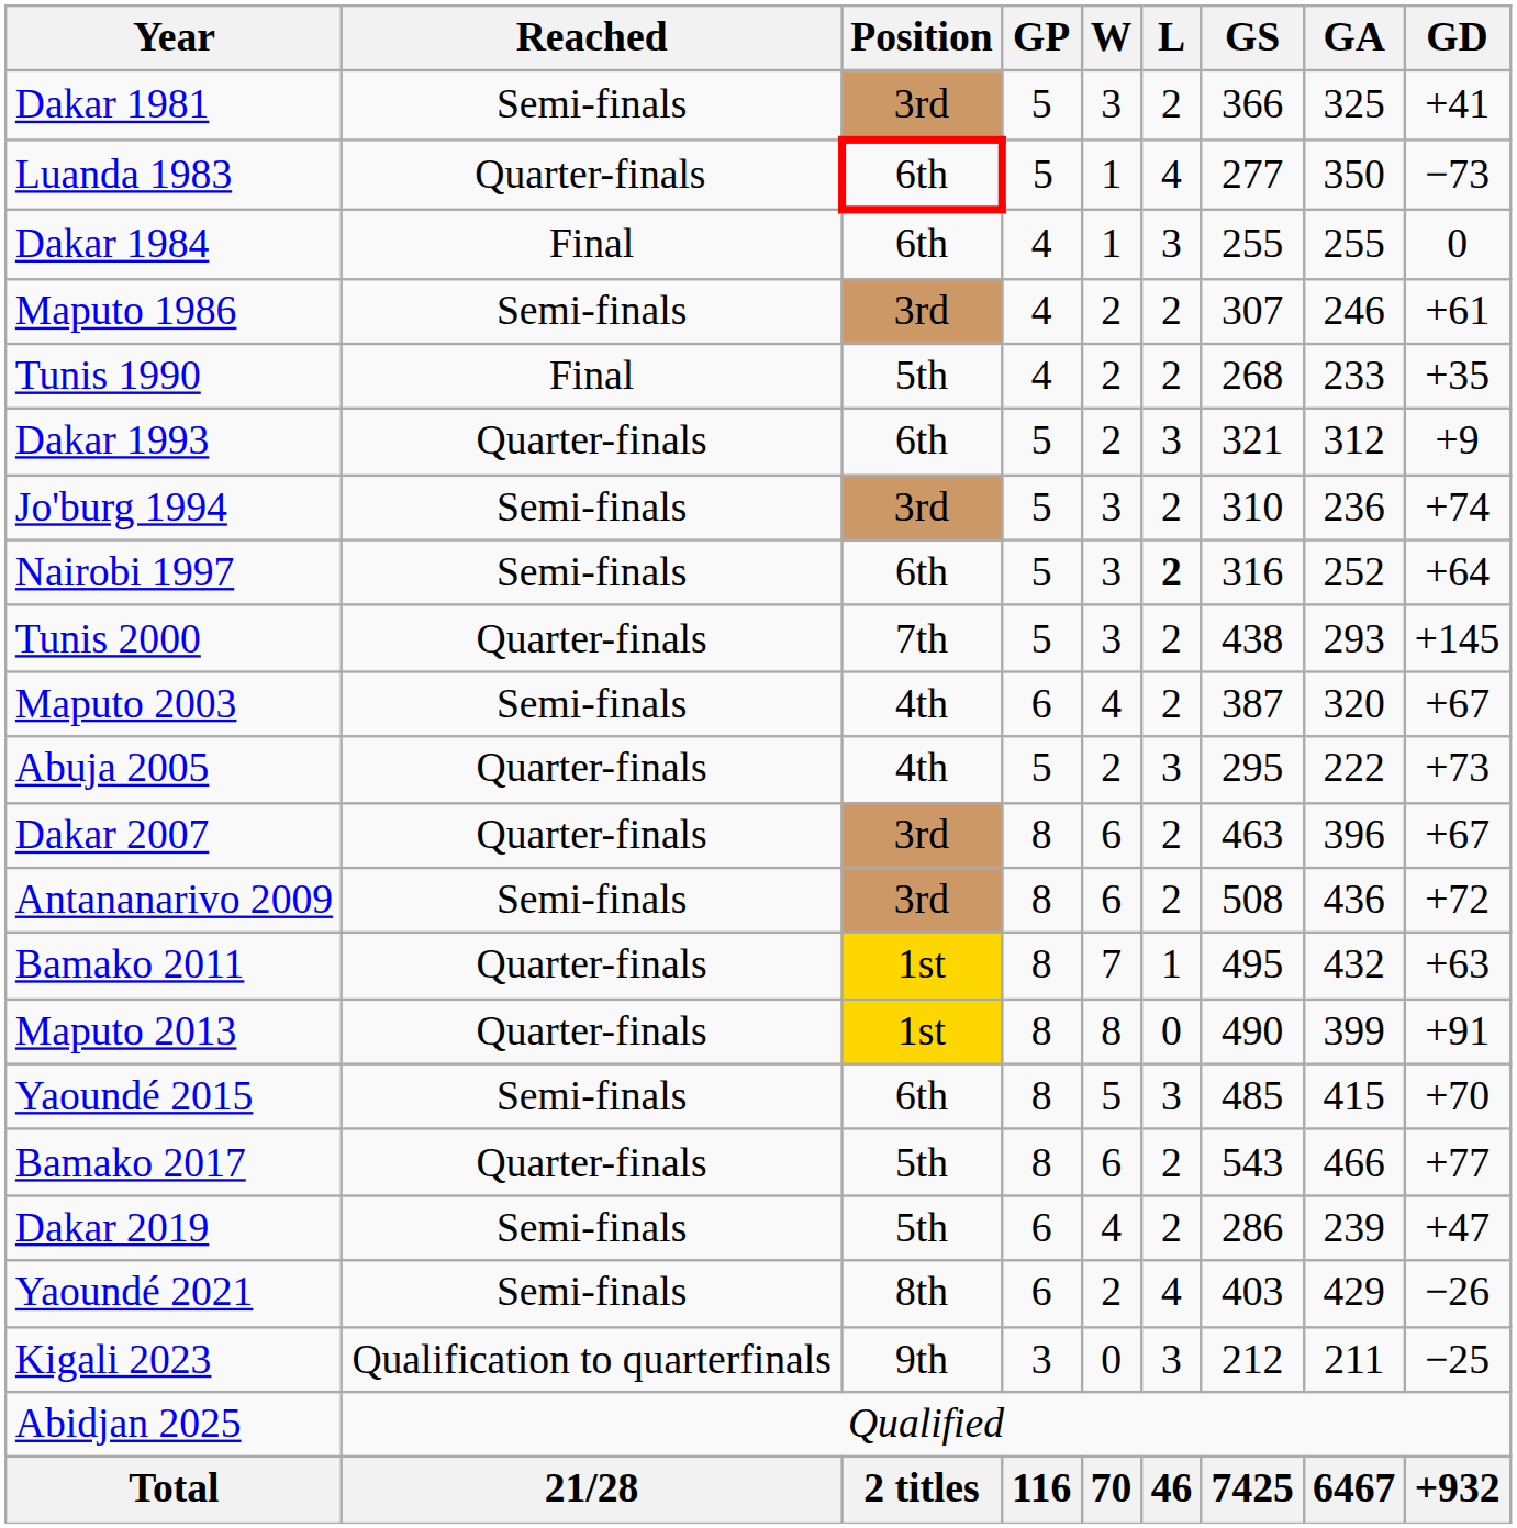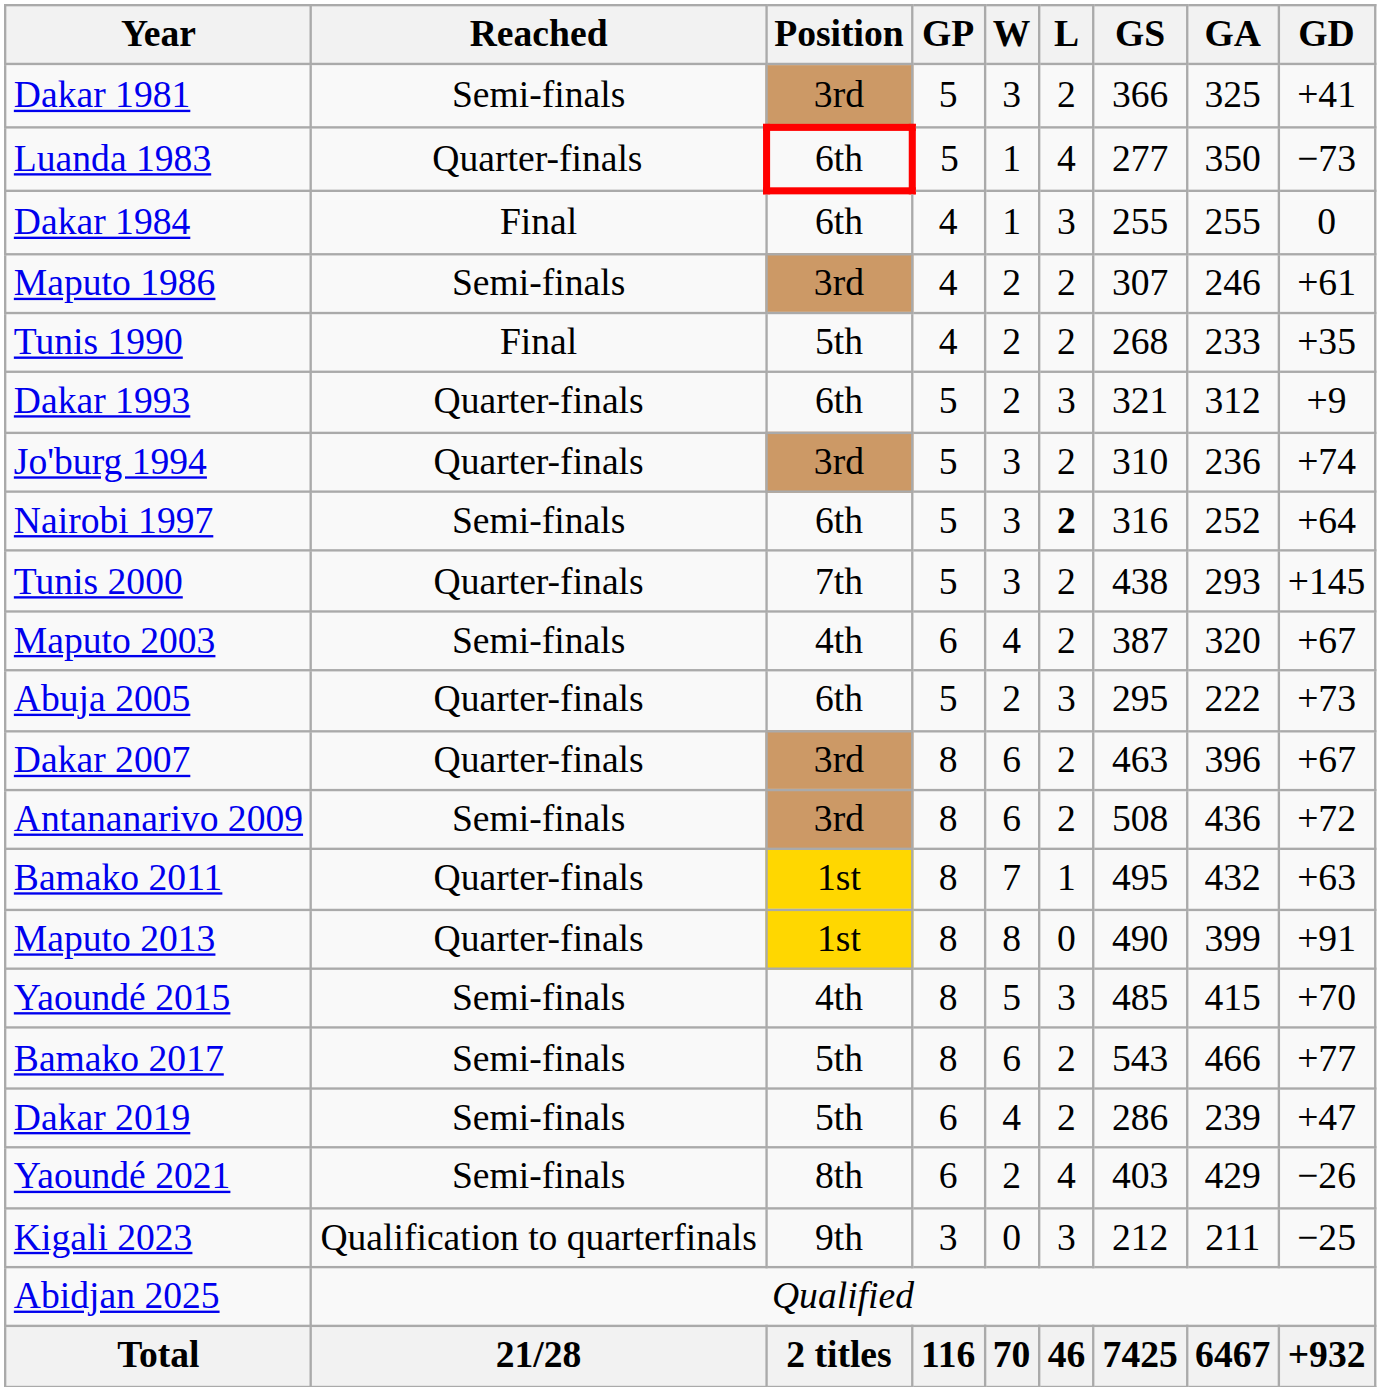Jo'burg 1994 | Reached: Semi-finals -> Quarter-finals
Abuja 2005 | Position: 4th -> 6th
Yaoundé 2015 | Position: 6th -> 4th
Bamako 2017 | Reached: Quarter-finals -> Semi-finals
